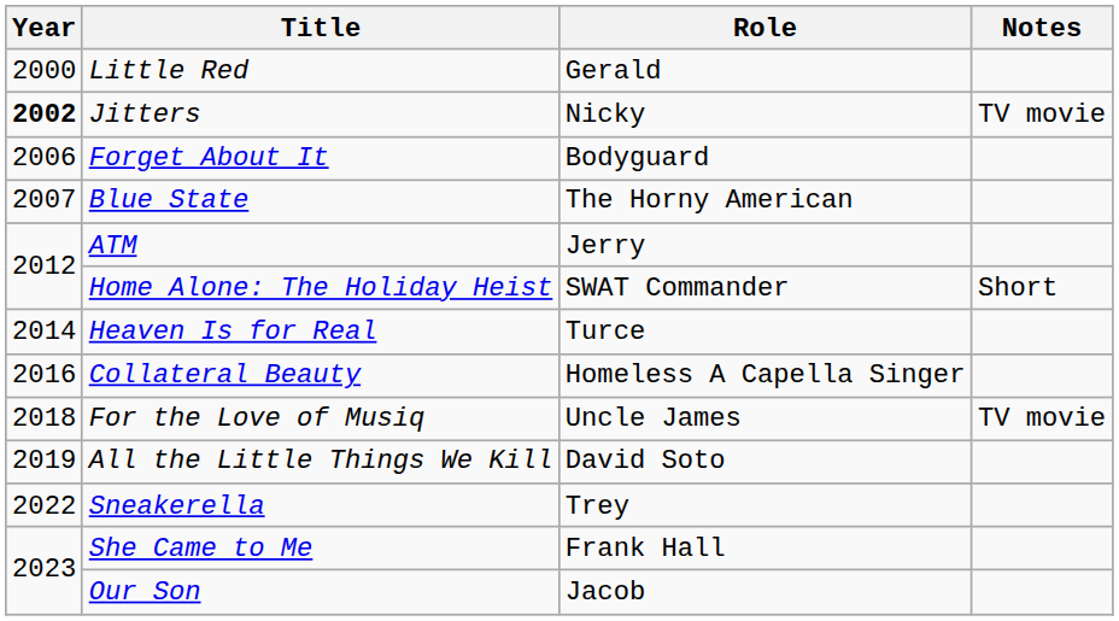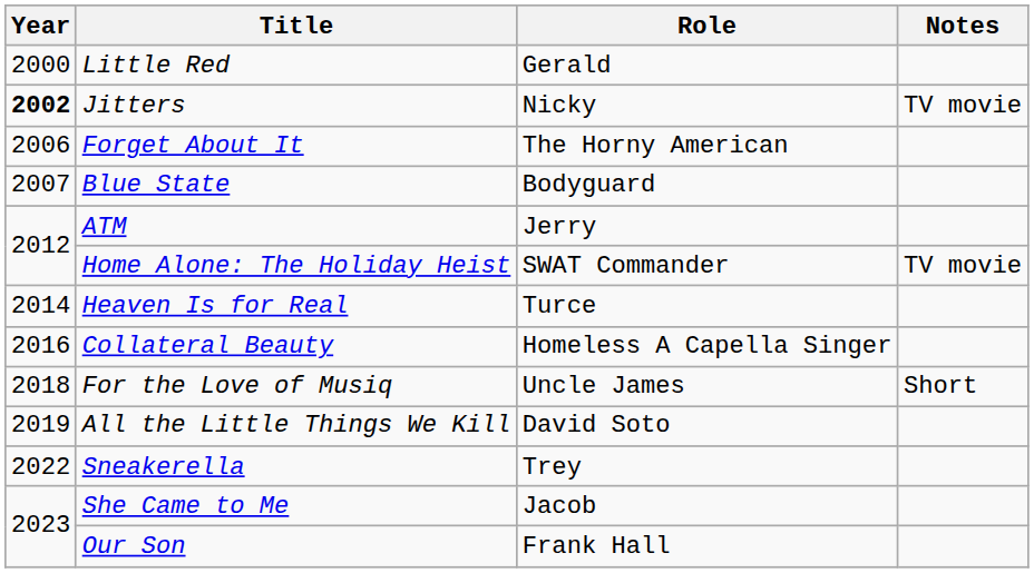Forget About It | Role: Bodyguard -> The Horny American
Blue State | Role: The Horny American -> Bodyguard
Home Alone: The Holiday Heist | Notes: Short -> TV movie
For the Love of Musiq | Notes: TV movie -> Short
She Came to Me | Role: Frank Hall -> Jacob
Our Son | Role: Jacob -> Frank Hall
